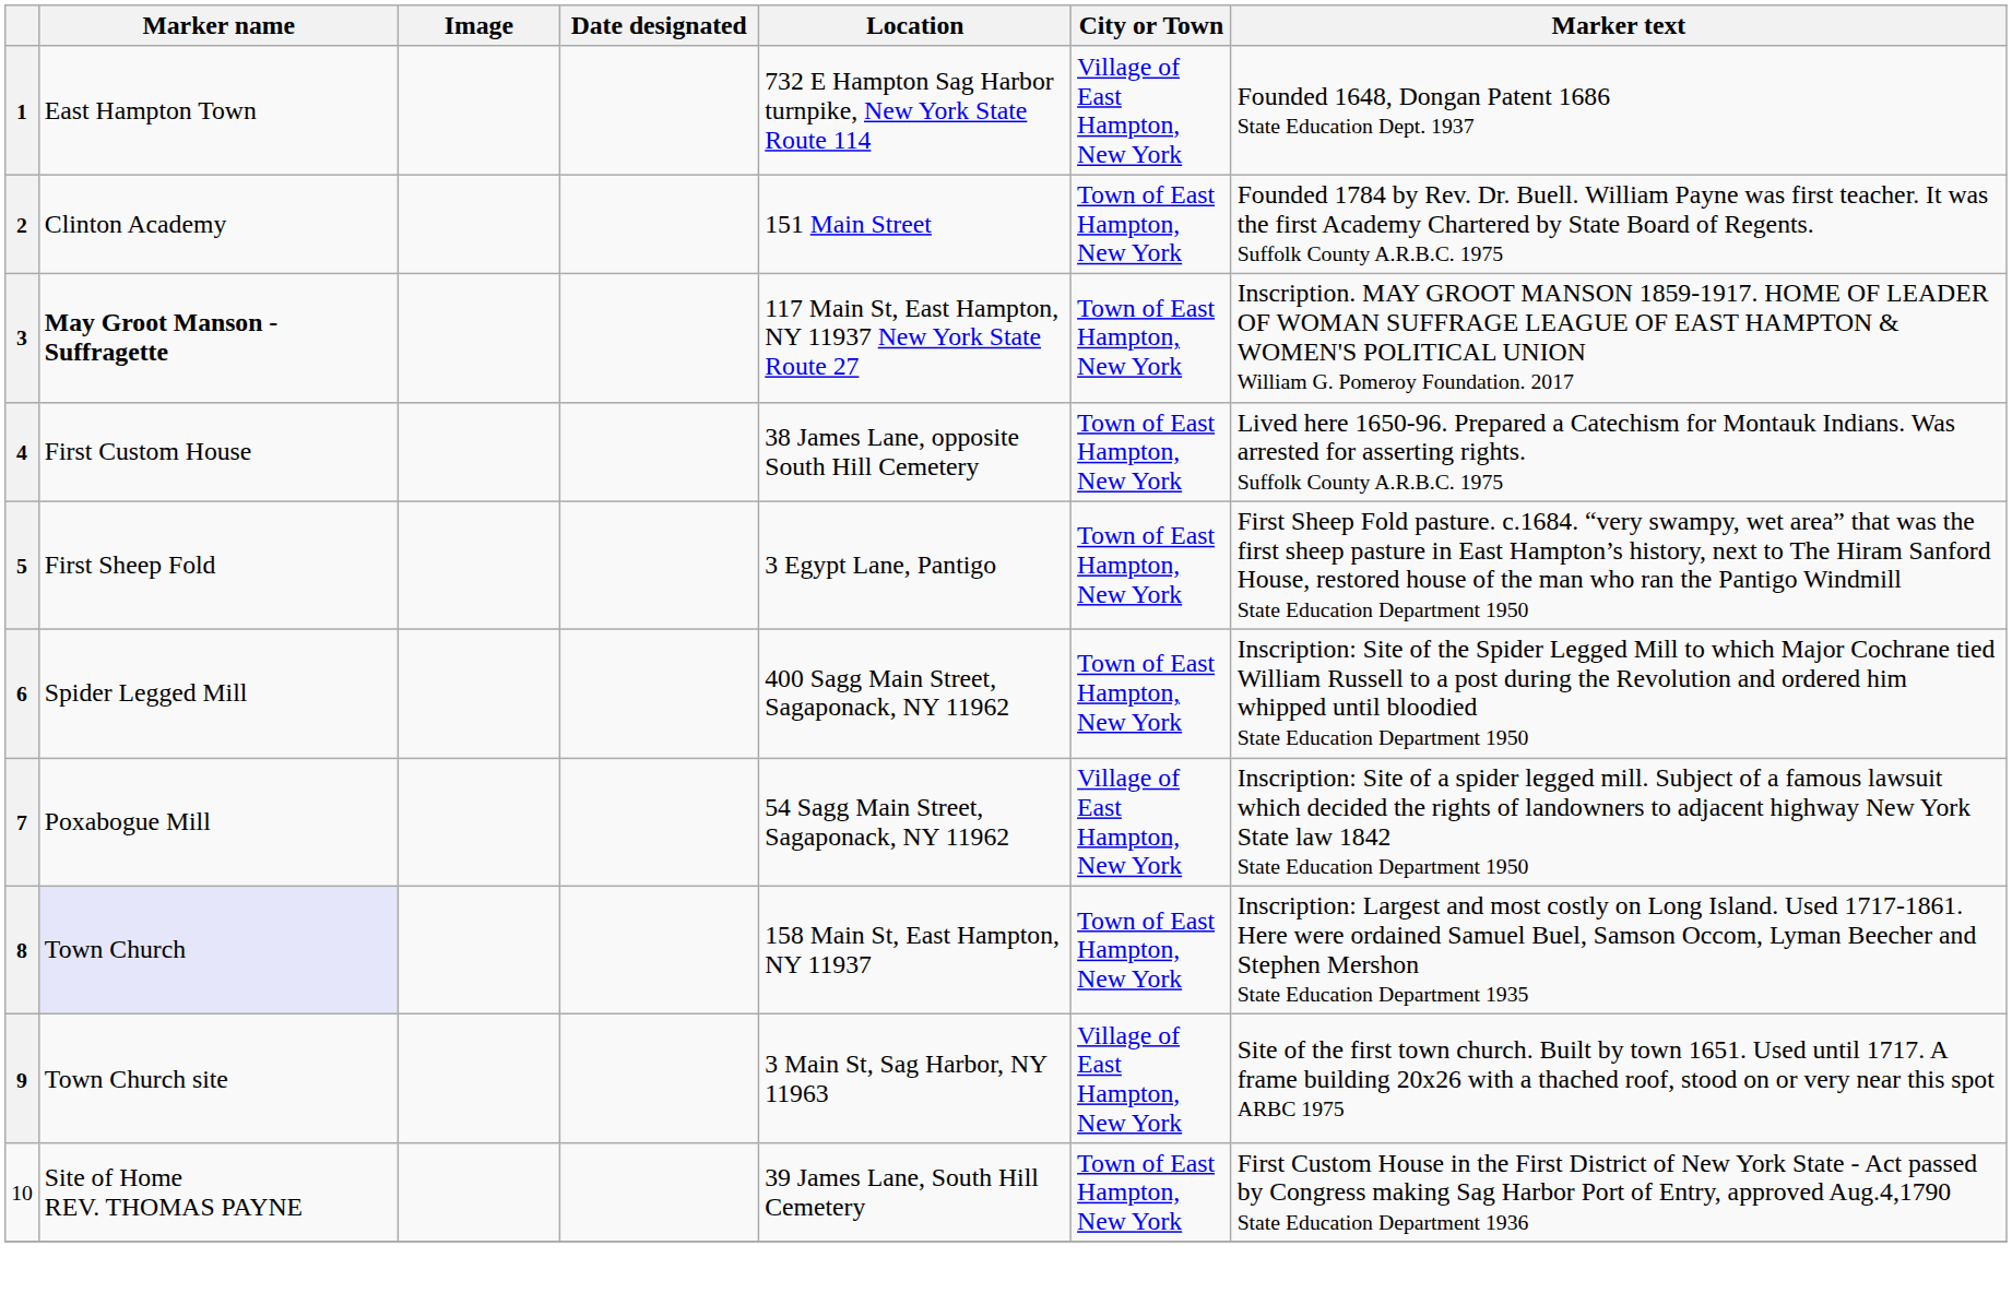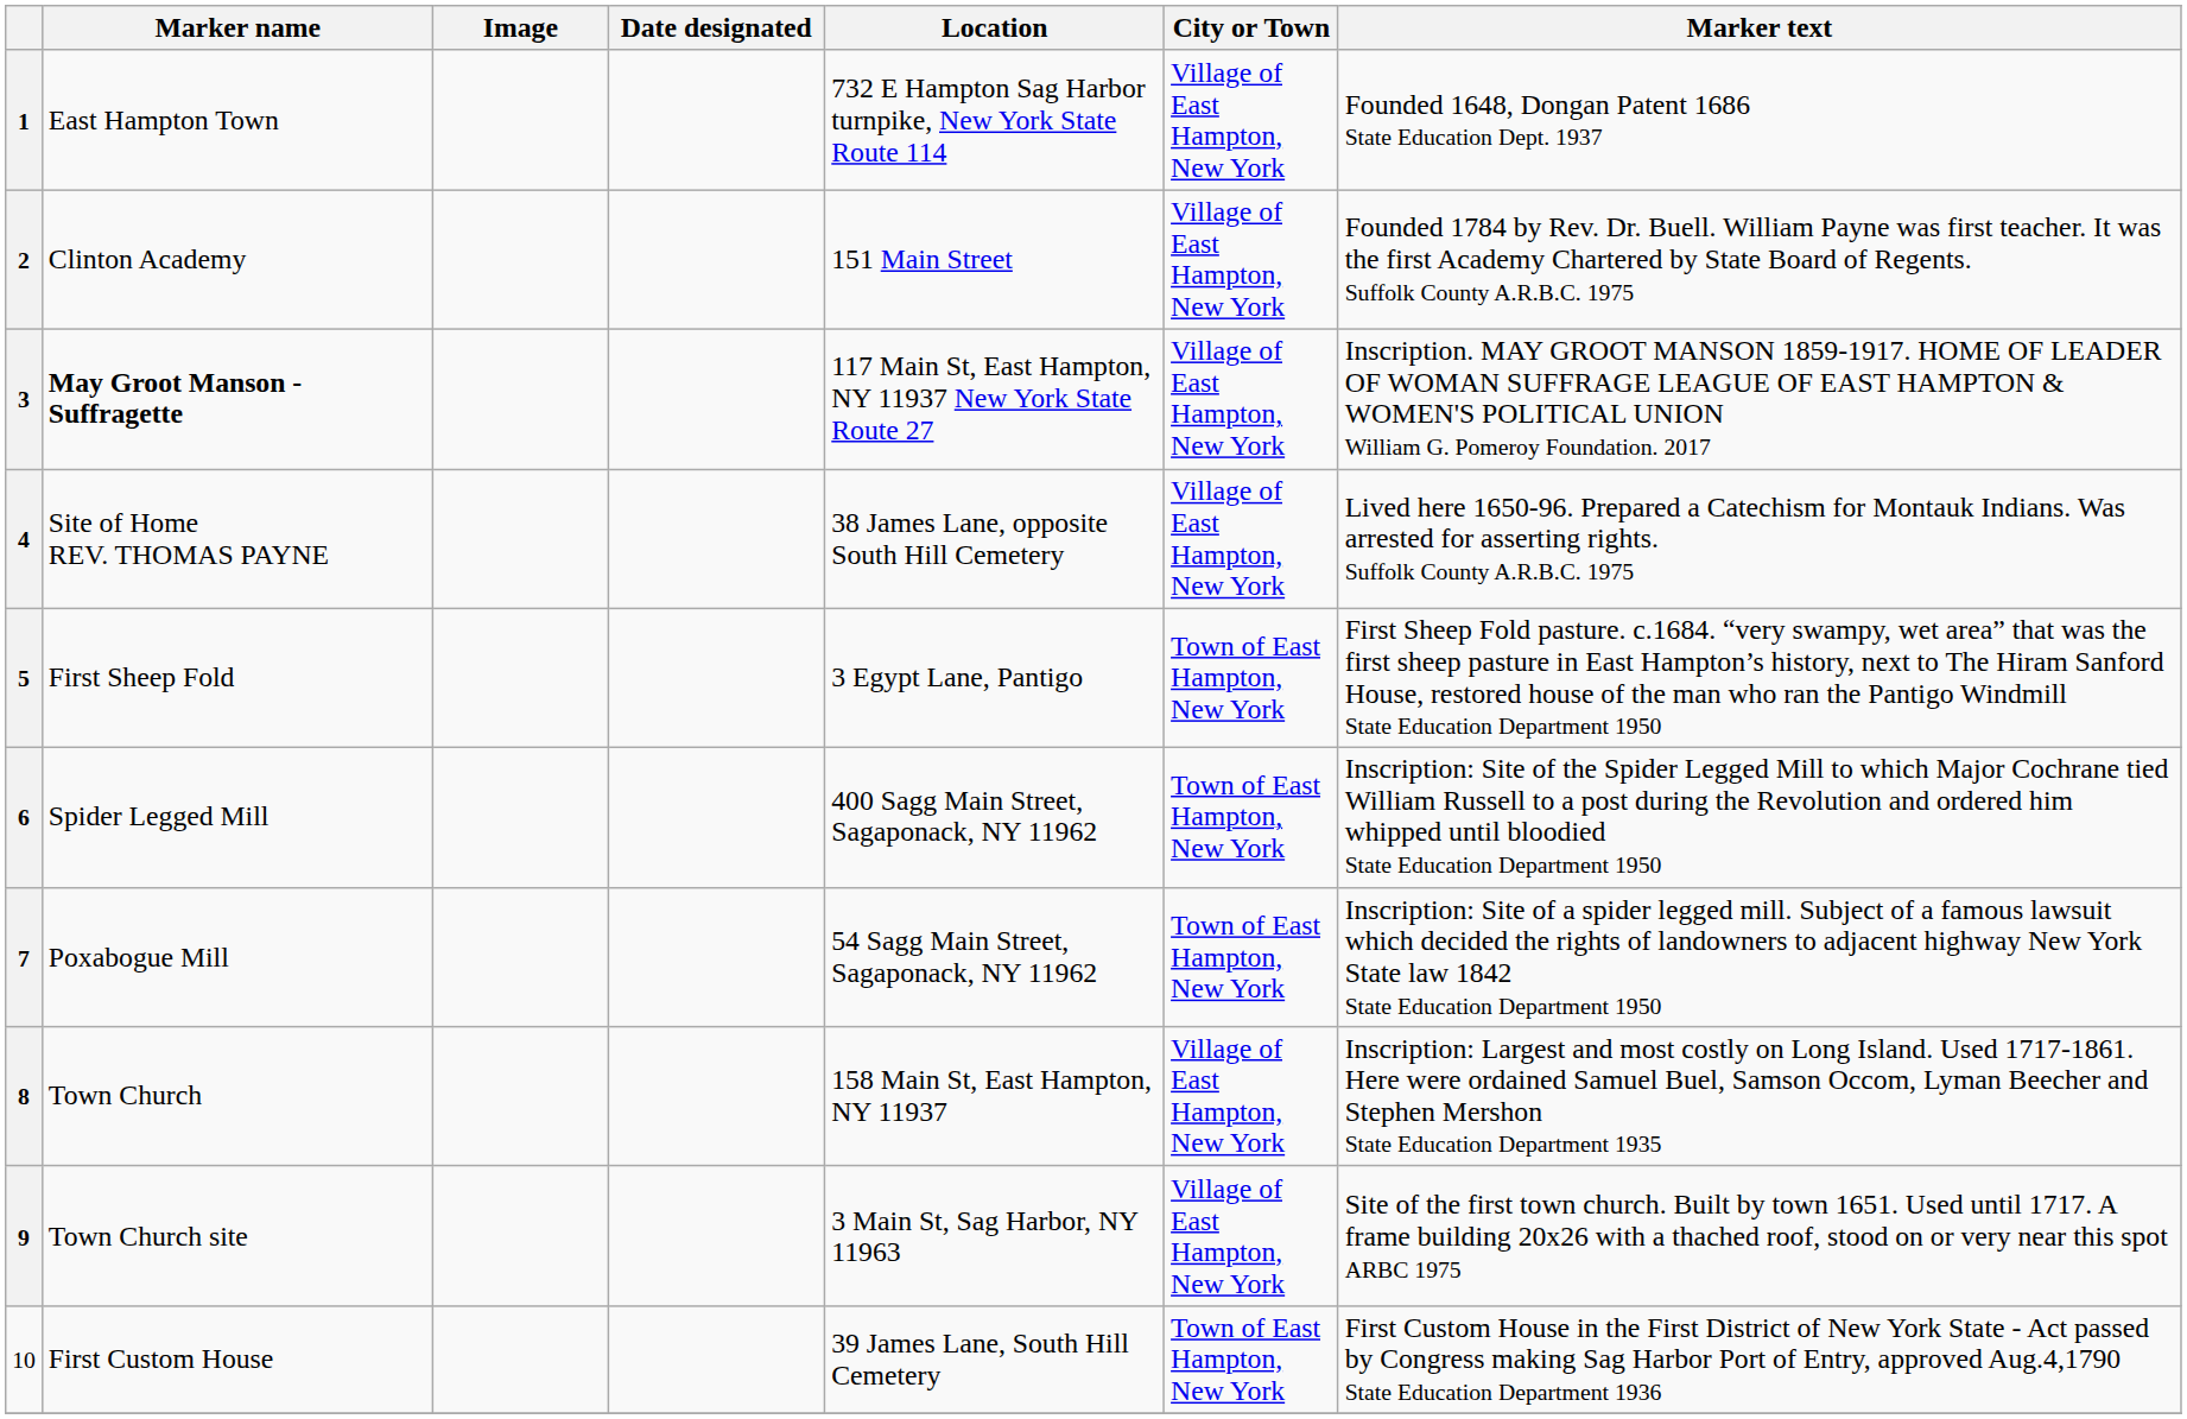2 | City or Town: Town of East Hampton, New York -> Village of East Hampton, New York
3 | City or Town: Town of East Hampton, New York -> Village of East Hampton, New York
4 | Marker name: First Custom House -> Site of Home REV. THOMAS PAYNE
4 | City or Town: Town of East Hampton, New York -> Village of East Hampton, New York
7 | City or Town: Village of East Hampton, New York -> Town of East Hampton, New York
8 | Marker name: lavender background -> no background
8 | City or Town: Town of East Hampton, New York -> Village of East Hampton, New York
10 | Marker name: Site of Home REV. THOMAS PAYNE -> First Custom House
